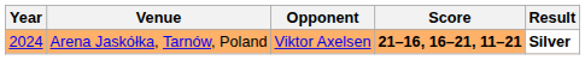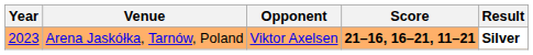Arena Jaskółka, Tarnów, Poland | Year: 2024 -> 2023
